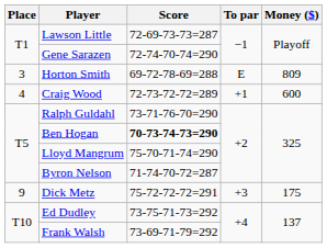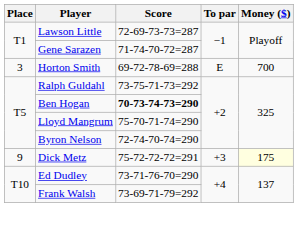Gene Sarazen | Score: 72-74-70-74=290 -> 71-74-70-72=287
Horton Smith | Money ($): 809 -> 700
- row: 4 | Craig Wood | 72-73-72-72=289 | +1 | 600
Ralph Guldahl | Score: 73-71-76-70=290 -> 73-75-71-73=292
Byron Nelson | Score: 71-74-70-72=287 -> 72-74-70-74=290
Dick Metz | Money ($): no background -> lightyellow background
Ed Dudley | Score: 73-75-71-73=292 -> 73-71-76-70=290
